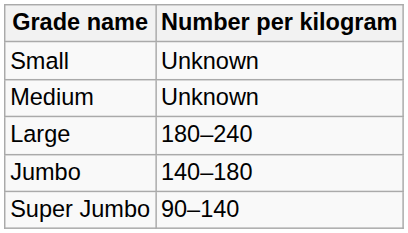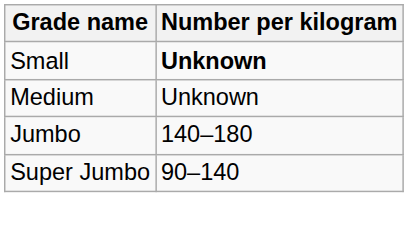Small | Number per kilogram: normal -> bold
- row: Large | 180–240
